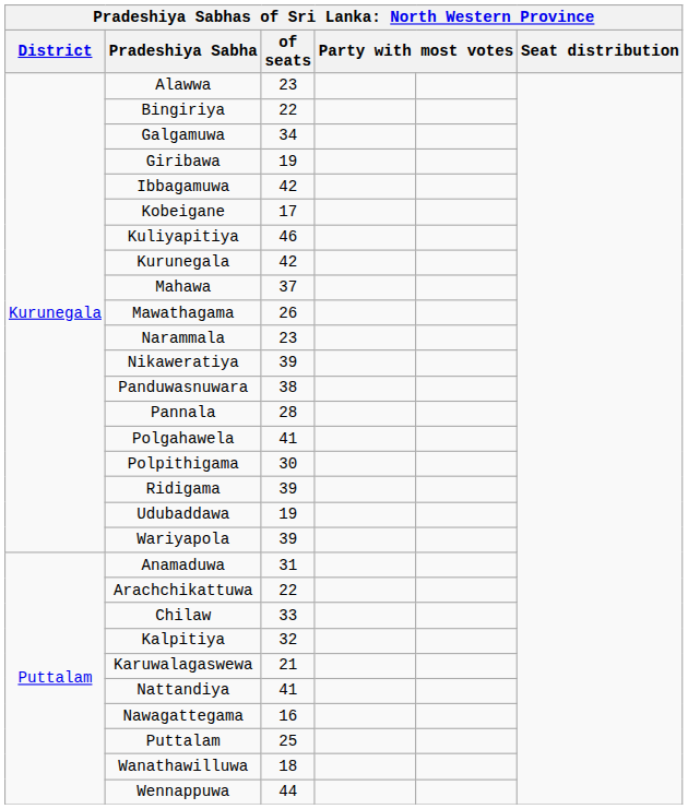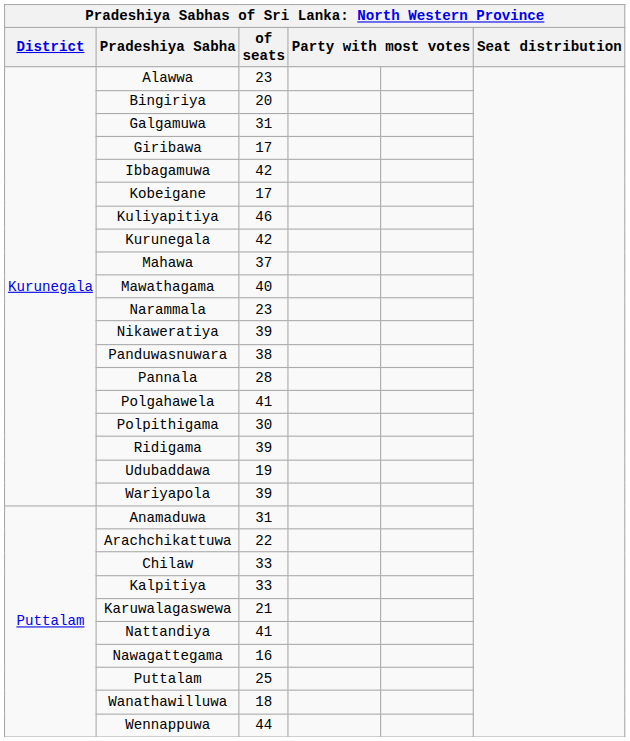Bingiriya | of seats: 22 -> 20
Galgamuwa | of seats: 34 -> 31
Giribawa | of seats: 19 -> 17
Mawathagama | of seats: 26 -> 40
Kalpitiya | of seats: 32 -> 33
